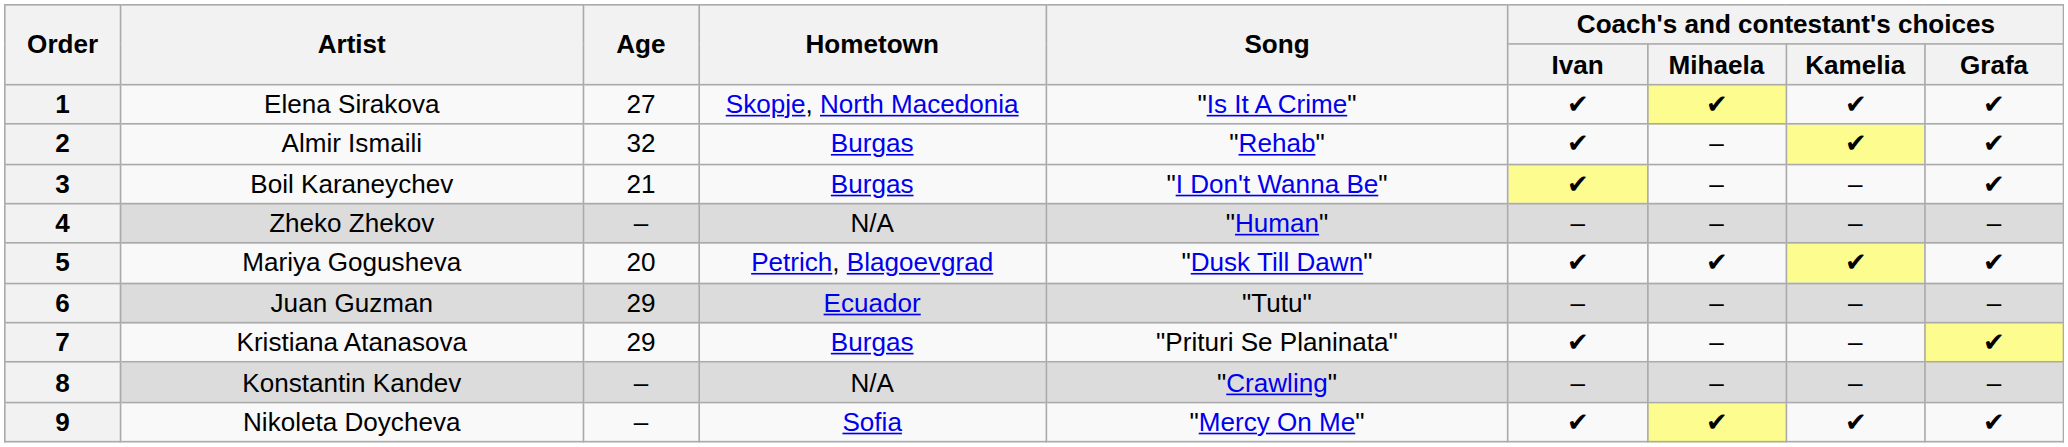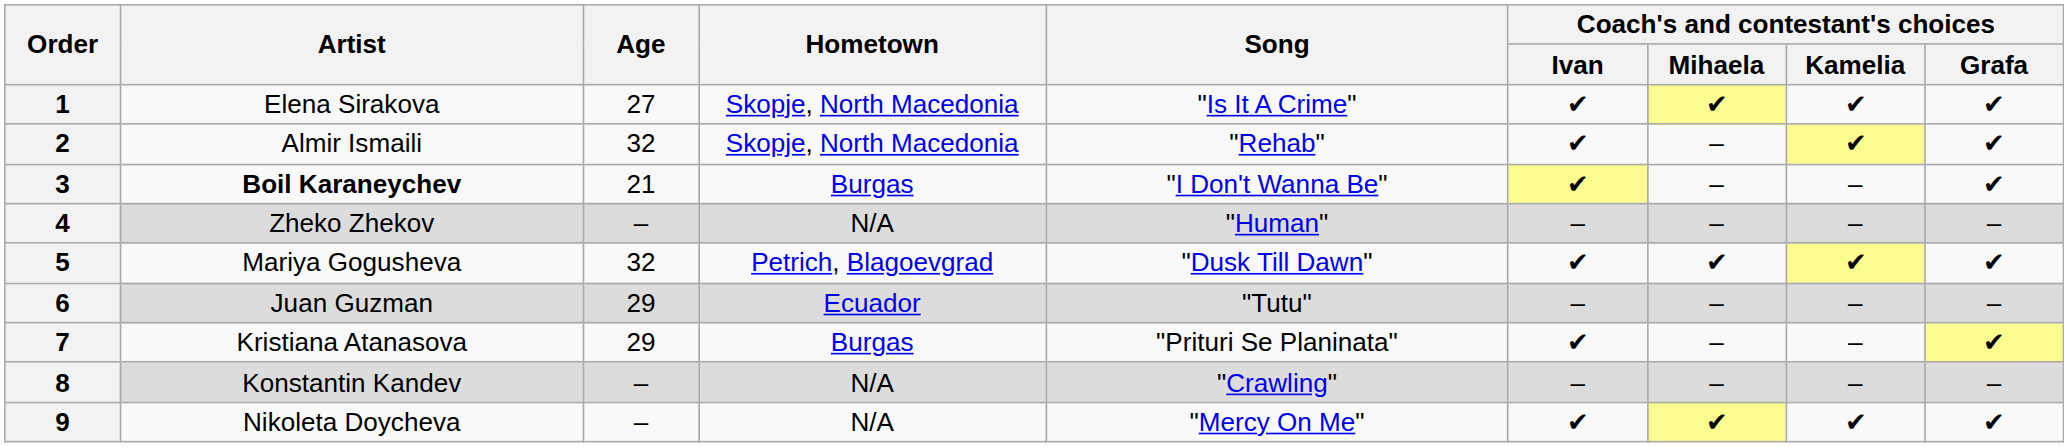2 | Hometown: Burgas -> Skopje, North Macedonia
3 | Artist: normal -> bold
5 | Age: 20 -> 32
9 | Hometown: Sofia -> N/A
